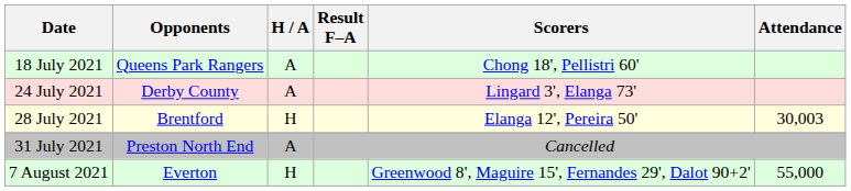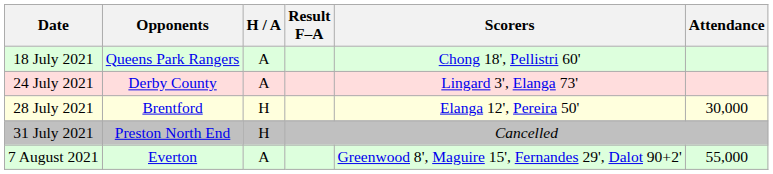28 July 2021 | Attendance: 30,003 -> 30,000
31 July 2021 | H / A: A -> H
7 August 2021 | H / A: H -> A
